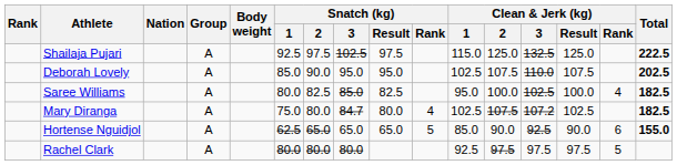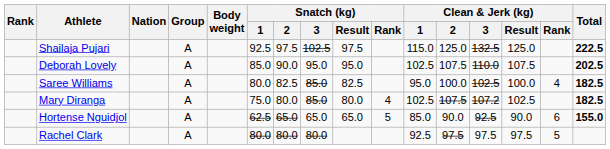Mary Diranga | Snatch (kg) / 3: 84.7 -> 85.0
